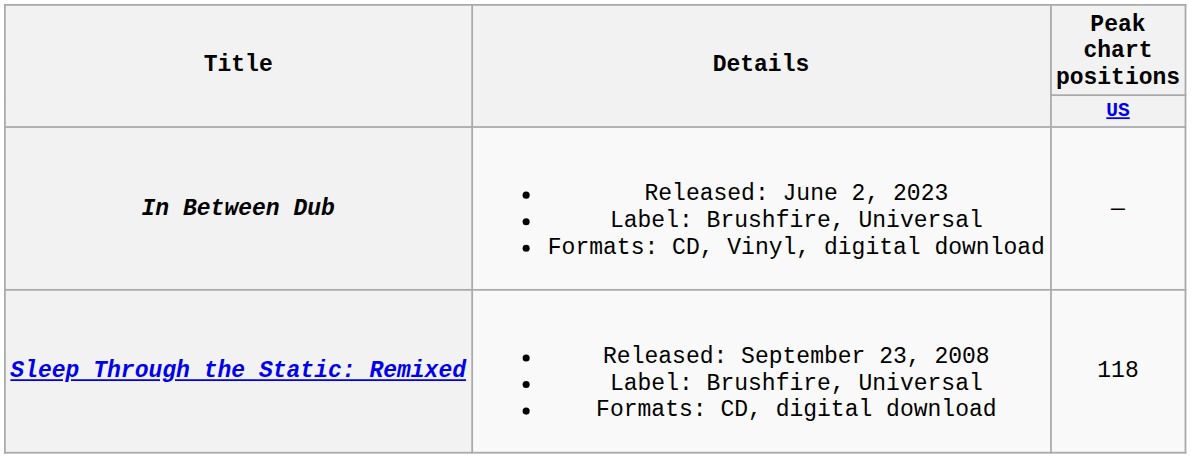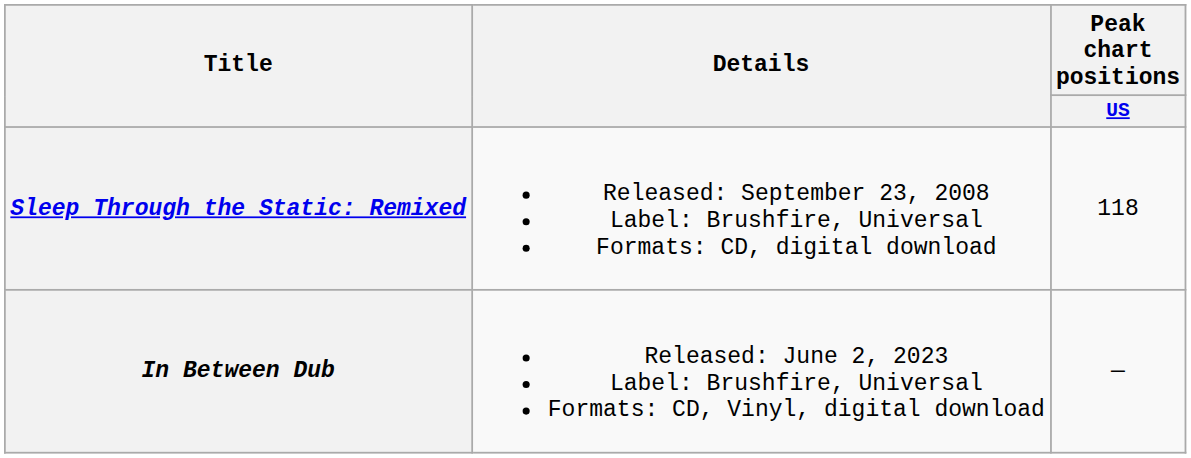rows swapped: Sleep Through the Static: Remixed <-> In Between Dub
